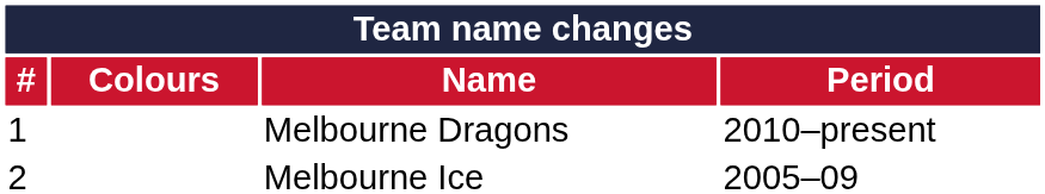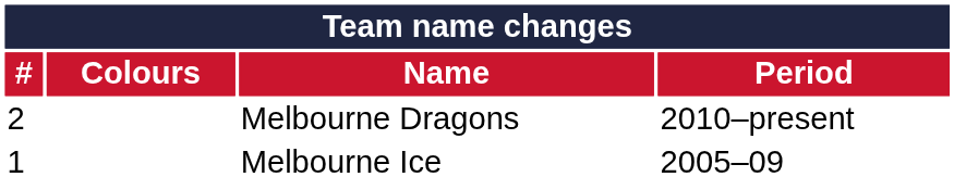Melbourne Dragons | #: 1 -> 2
Melbourne Ice | #: 2 -> 1
